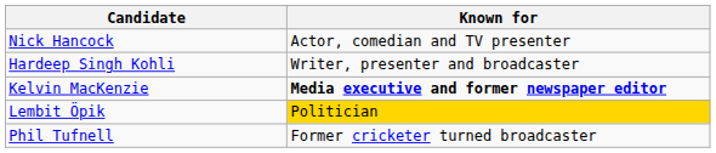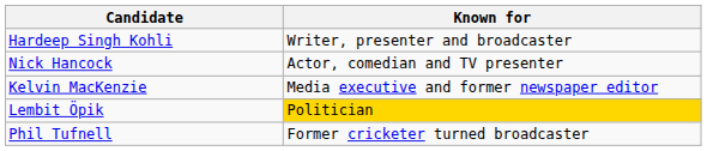rows swapped: Nick Hancock <-> Hardeep Singh Kohli
Kelvin MacKenzie | Known for: bold -> normal
